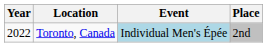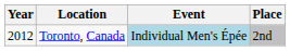Toronto, Canada | Year: 2022 -> 2012
